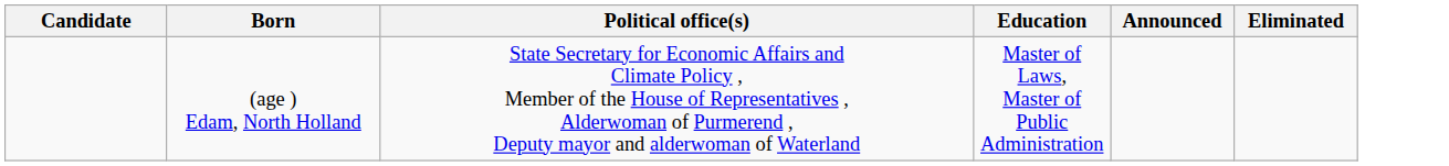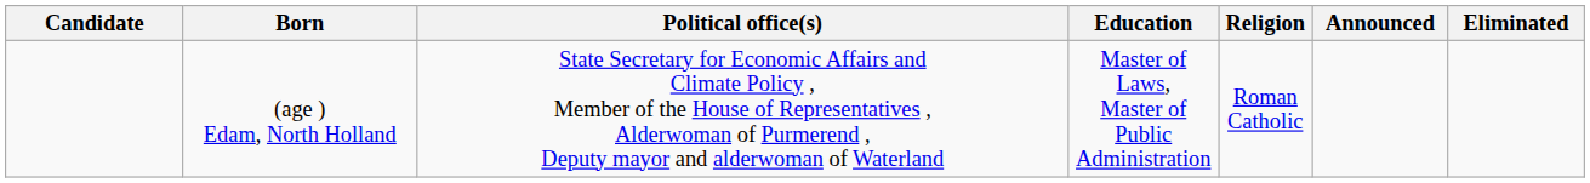+ column: Religion | Roman Catholic
